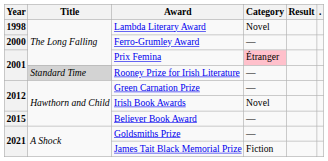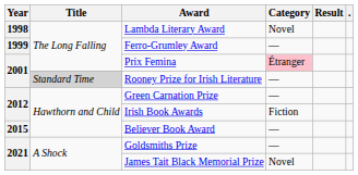Ferro-Grumley Award | Year: 2000 -> 1999
Irish Book Awards | Category: Novel -> Fiction
James Tait Black Memorial Prize | Category: Fiction -> Novel
